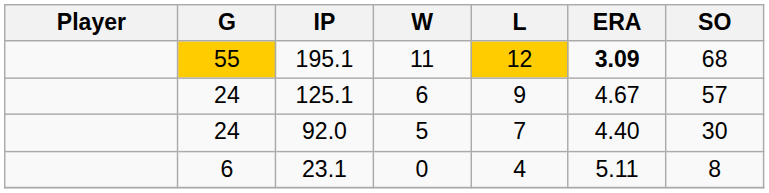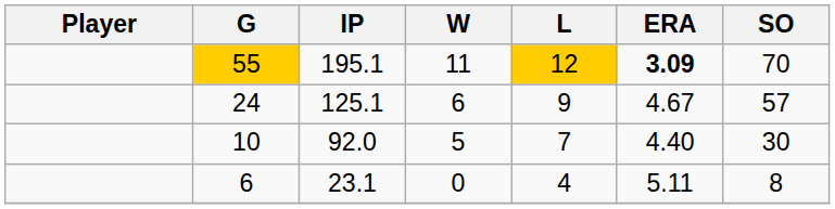195.1 | SO: 68 -> 70
92.0 | G: 24 -> 10
